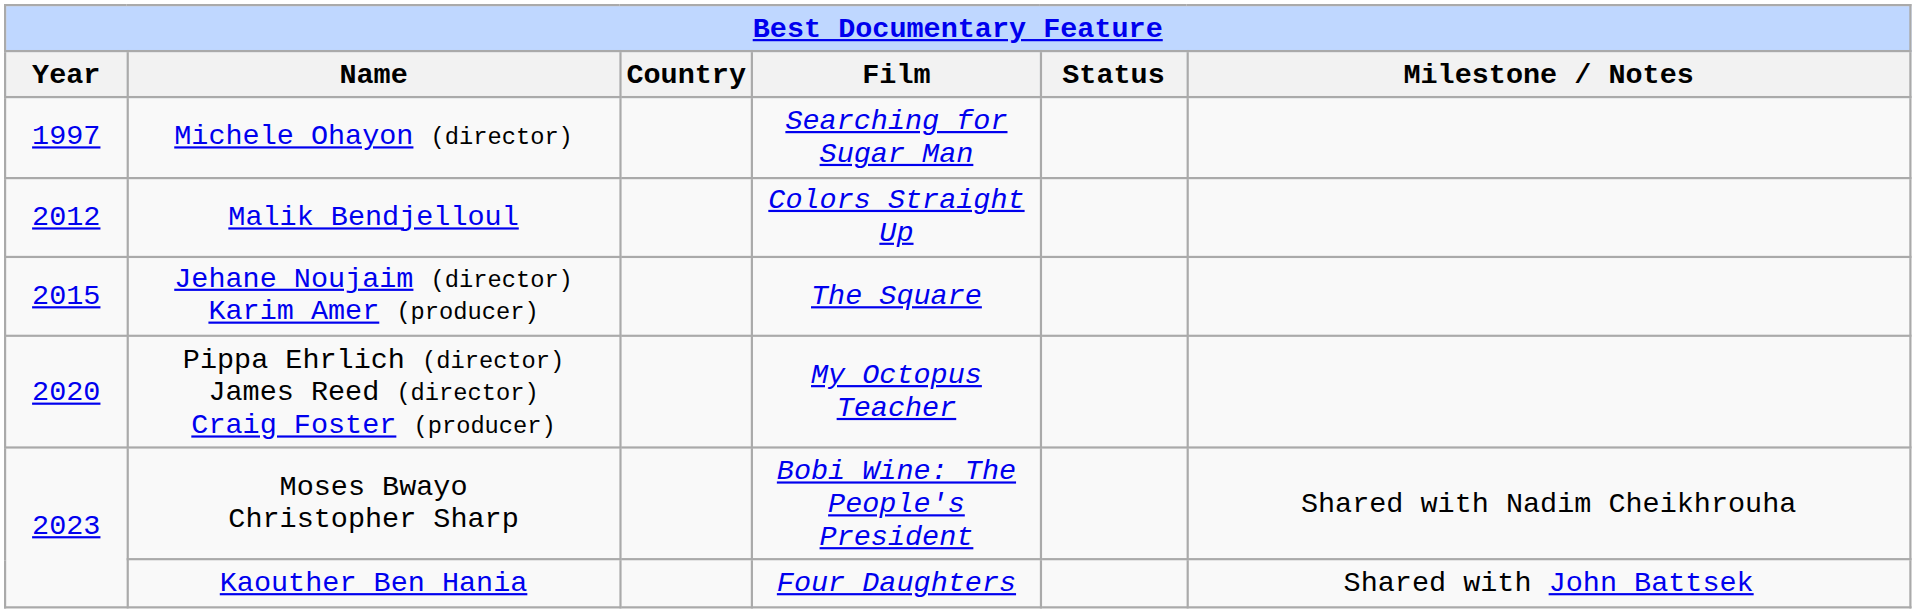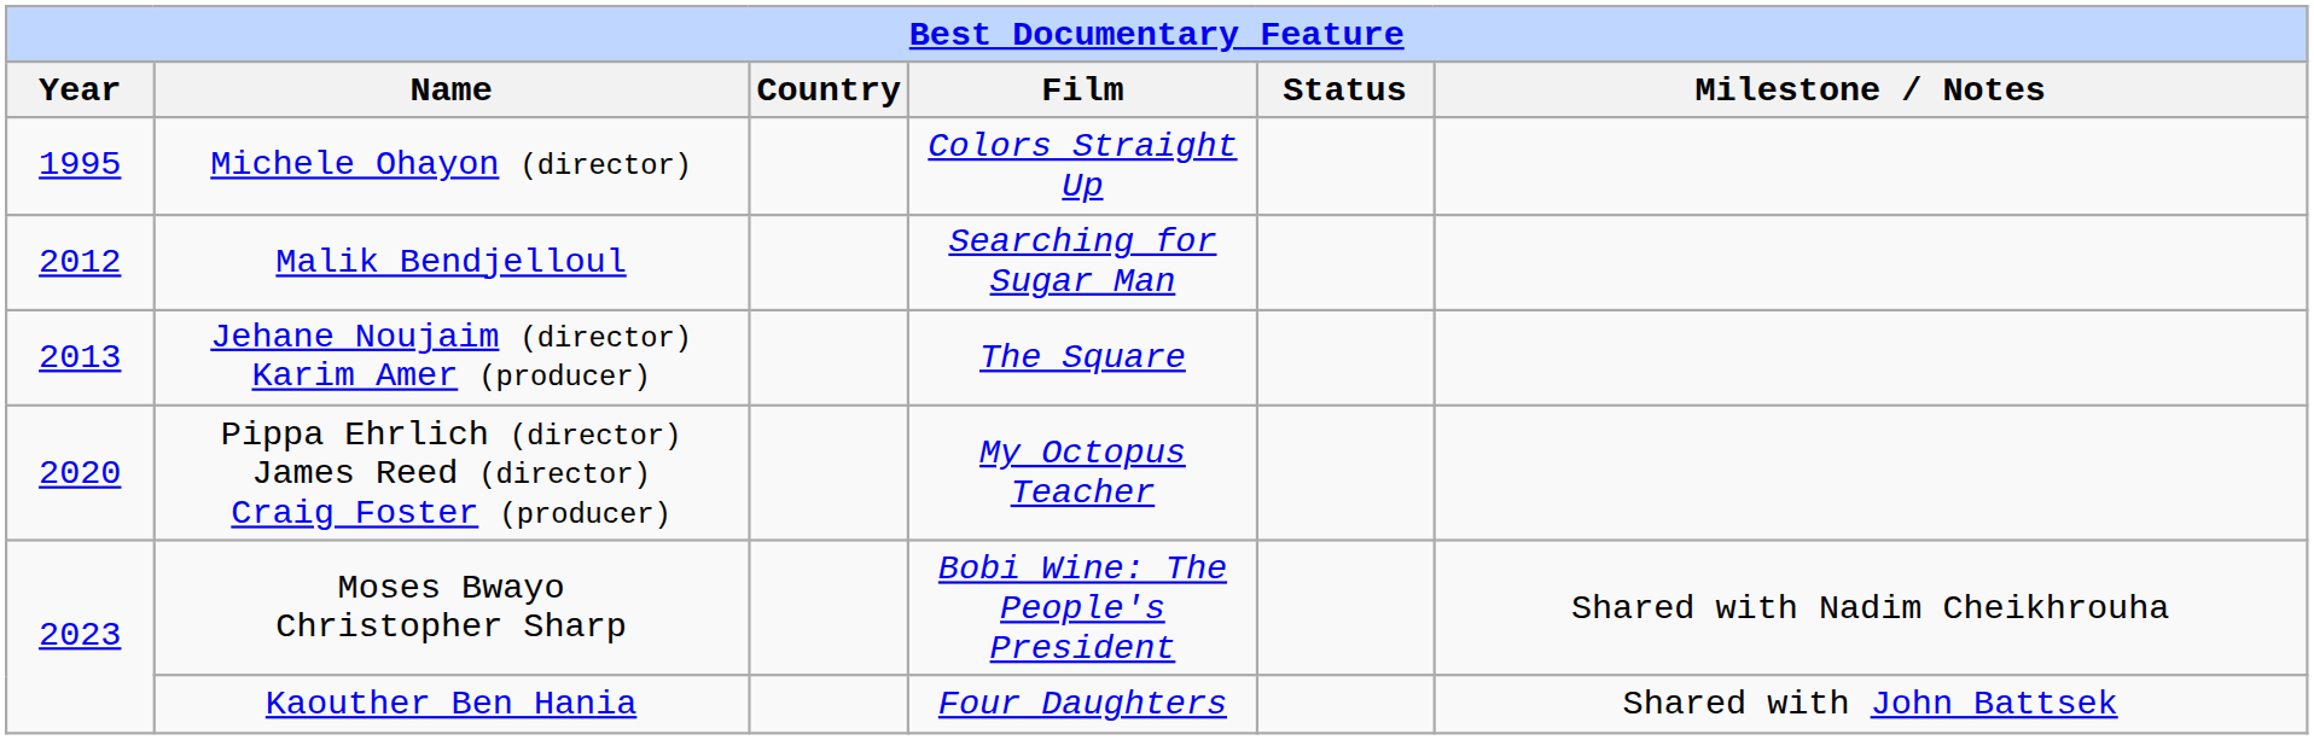Michele Ohayon (director) | Year: 1997 -> 1995
Michele Ohayon (director) | Film: Searching for Sugar Man -> Colors Straight Up
Malik Bendjelloul | Film: Colors Straight Up -> Searching for Sugar Man
Jehane Noujaim (director) Karim Amer (producer) | Year: 2015 -> 2013
